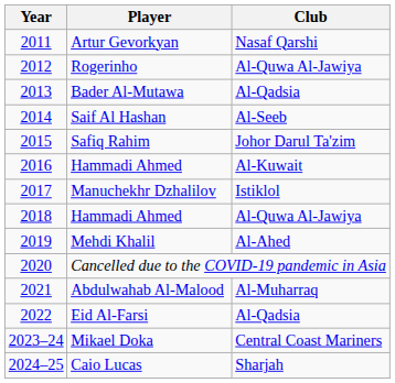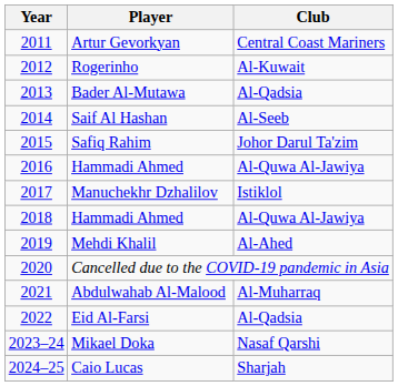Artur Gevorkyan | Club: Nasaf Qarshi -> Central Coast Mariners
Rogerinho | Club: Al-Quwa Al-Jawiya -> Al-Kuwait
2016 / Hammadi Ahmed | Club: Al-Kuwait -> Al-Quwa Al-Jawiya
Mikael Doka | Club: Central Coast Mariners -> Nasaf Qarshi
